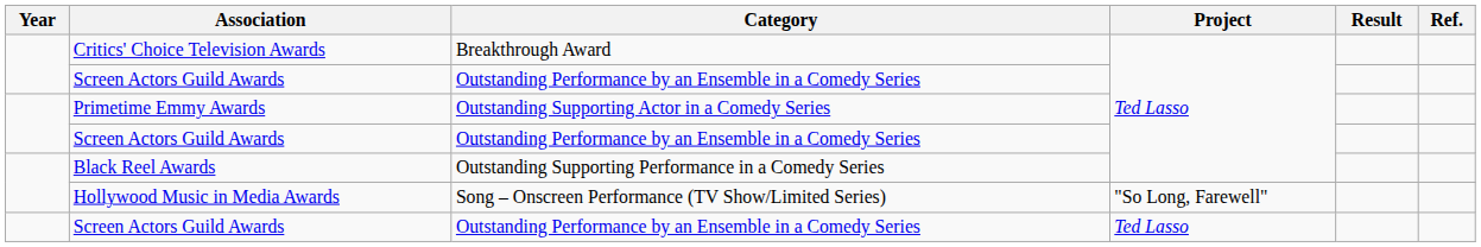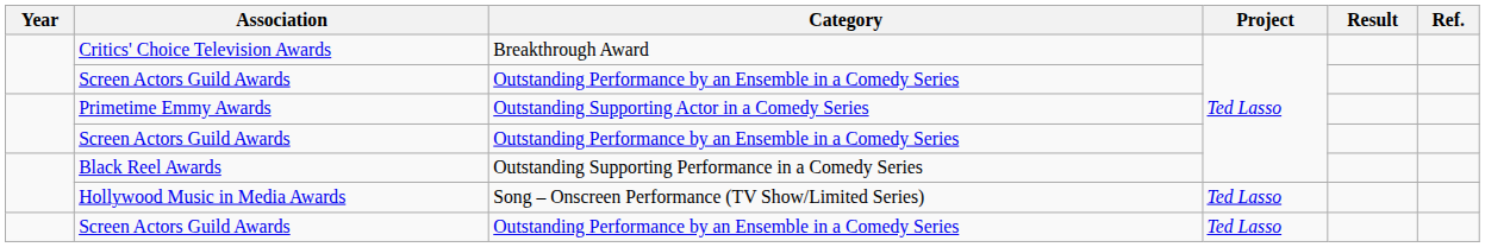Hollywood Music in Media Awards | Project: "So Long, Farewell" -> Ted Lasso
